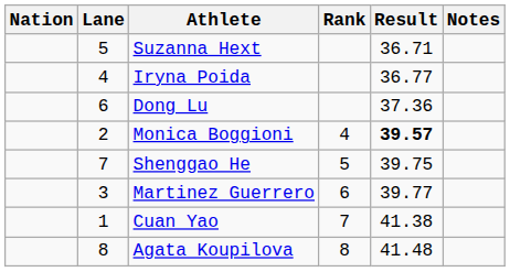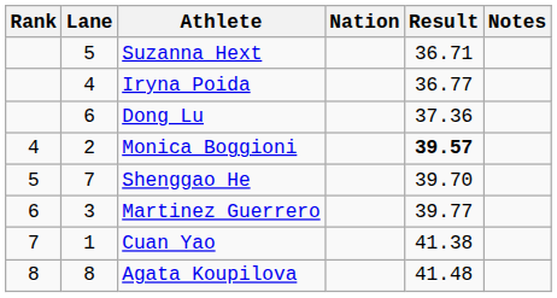columns swapped: Rank <-> Nation
Shenggao He | Result: 39.75 -> 39.70
